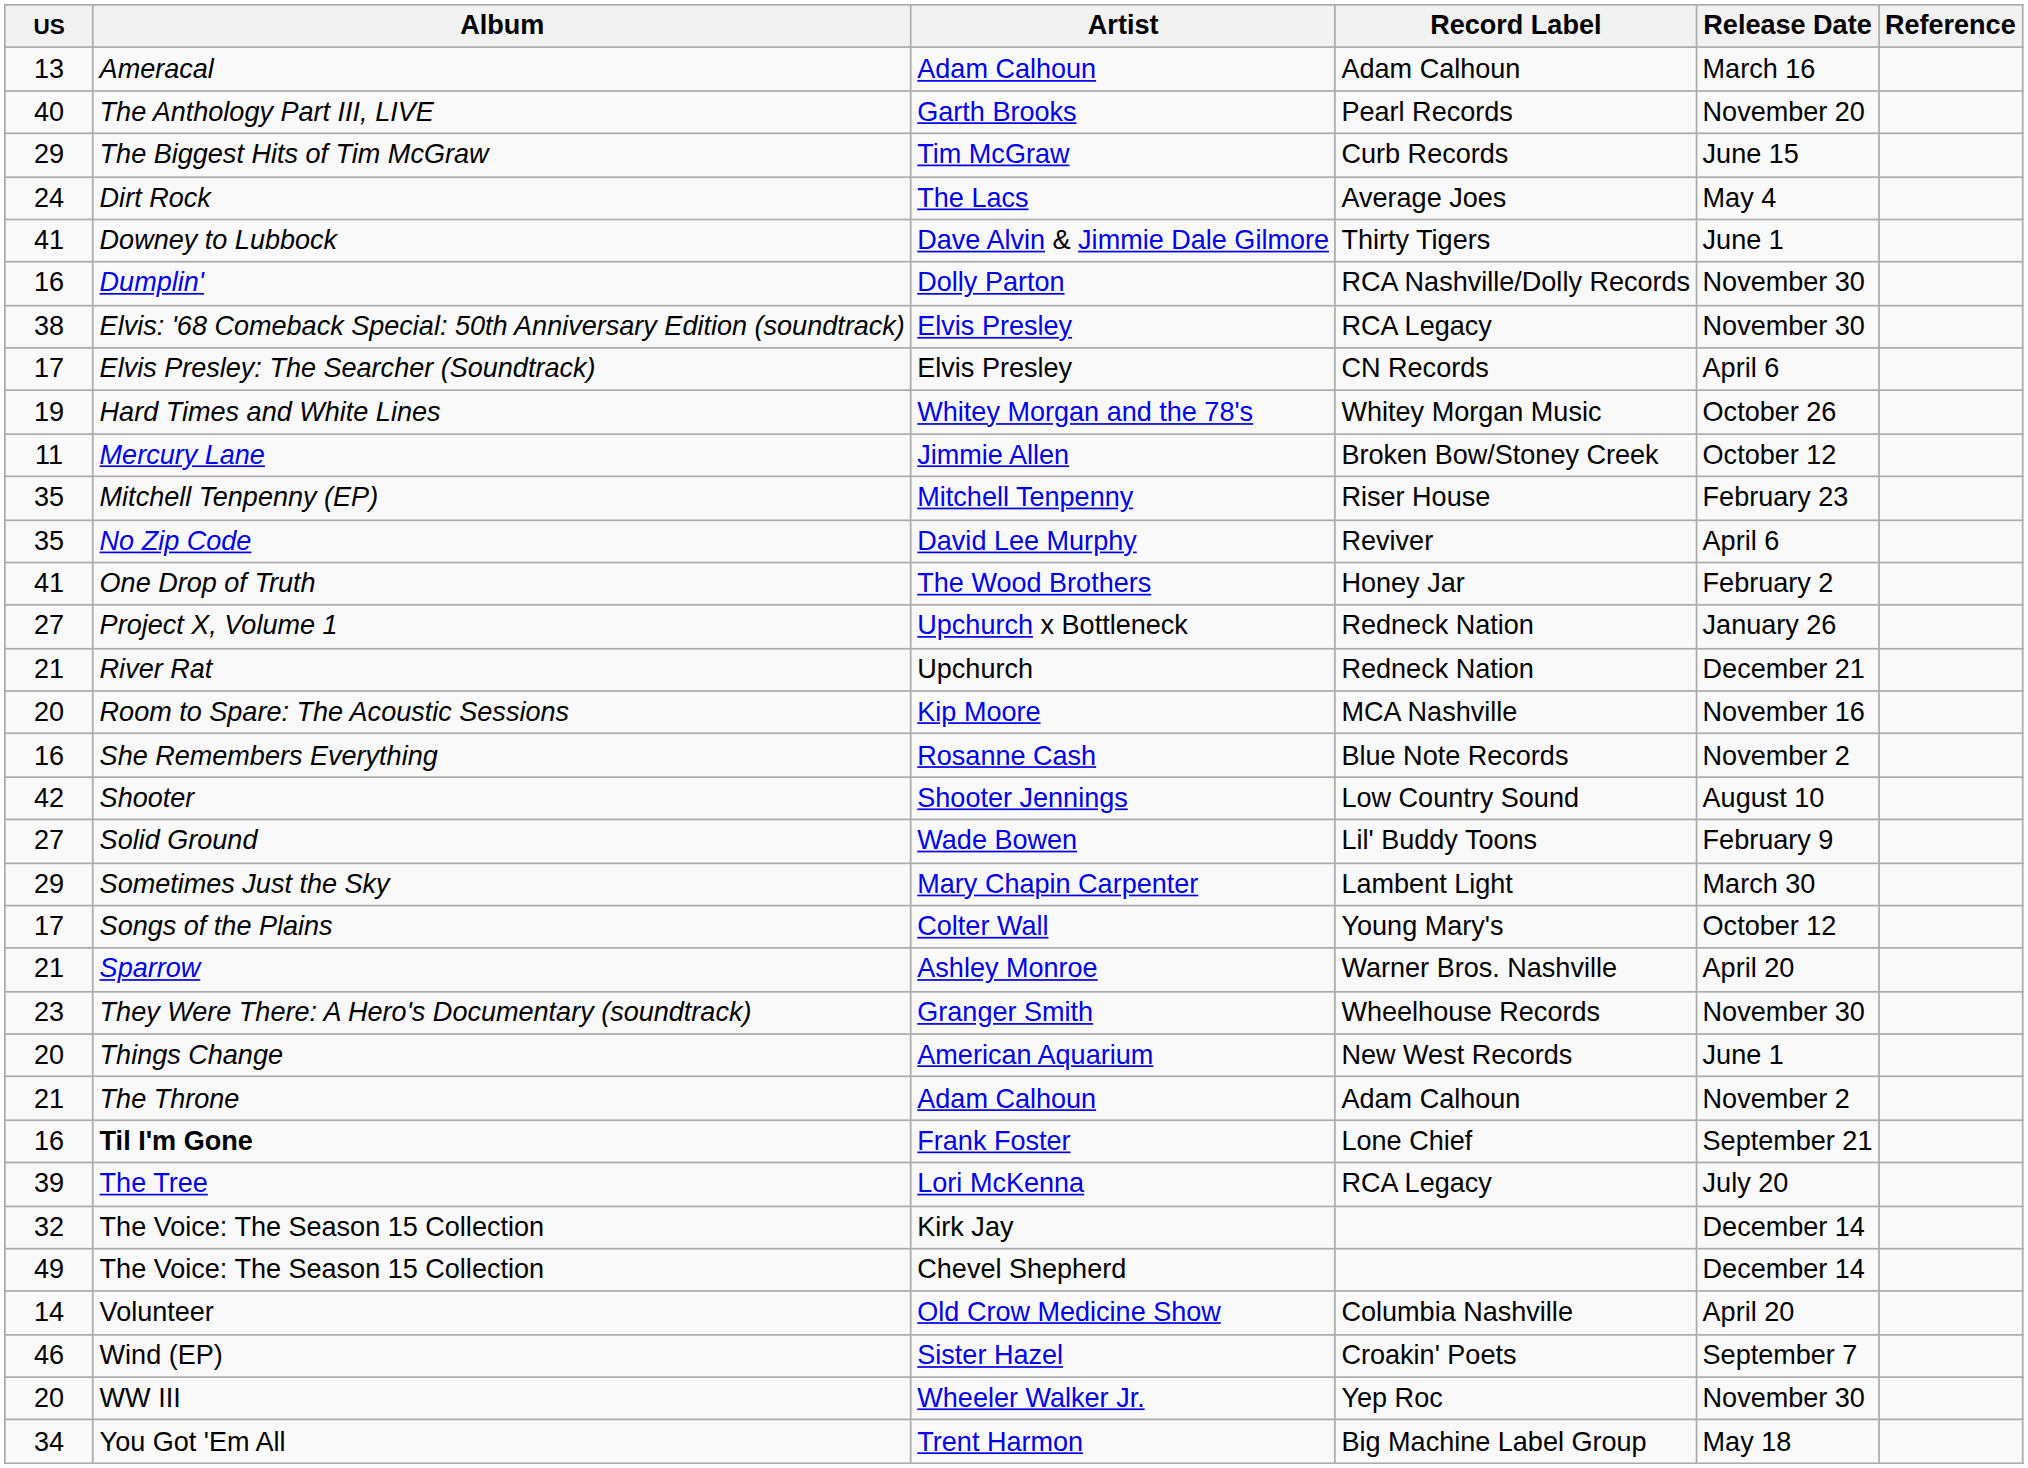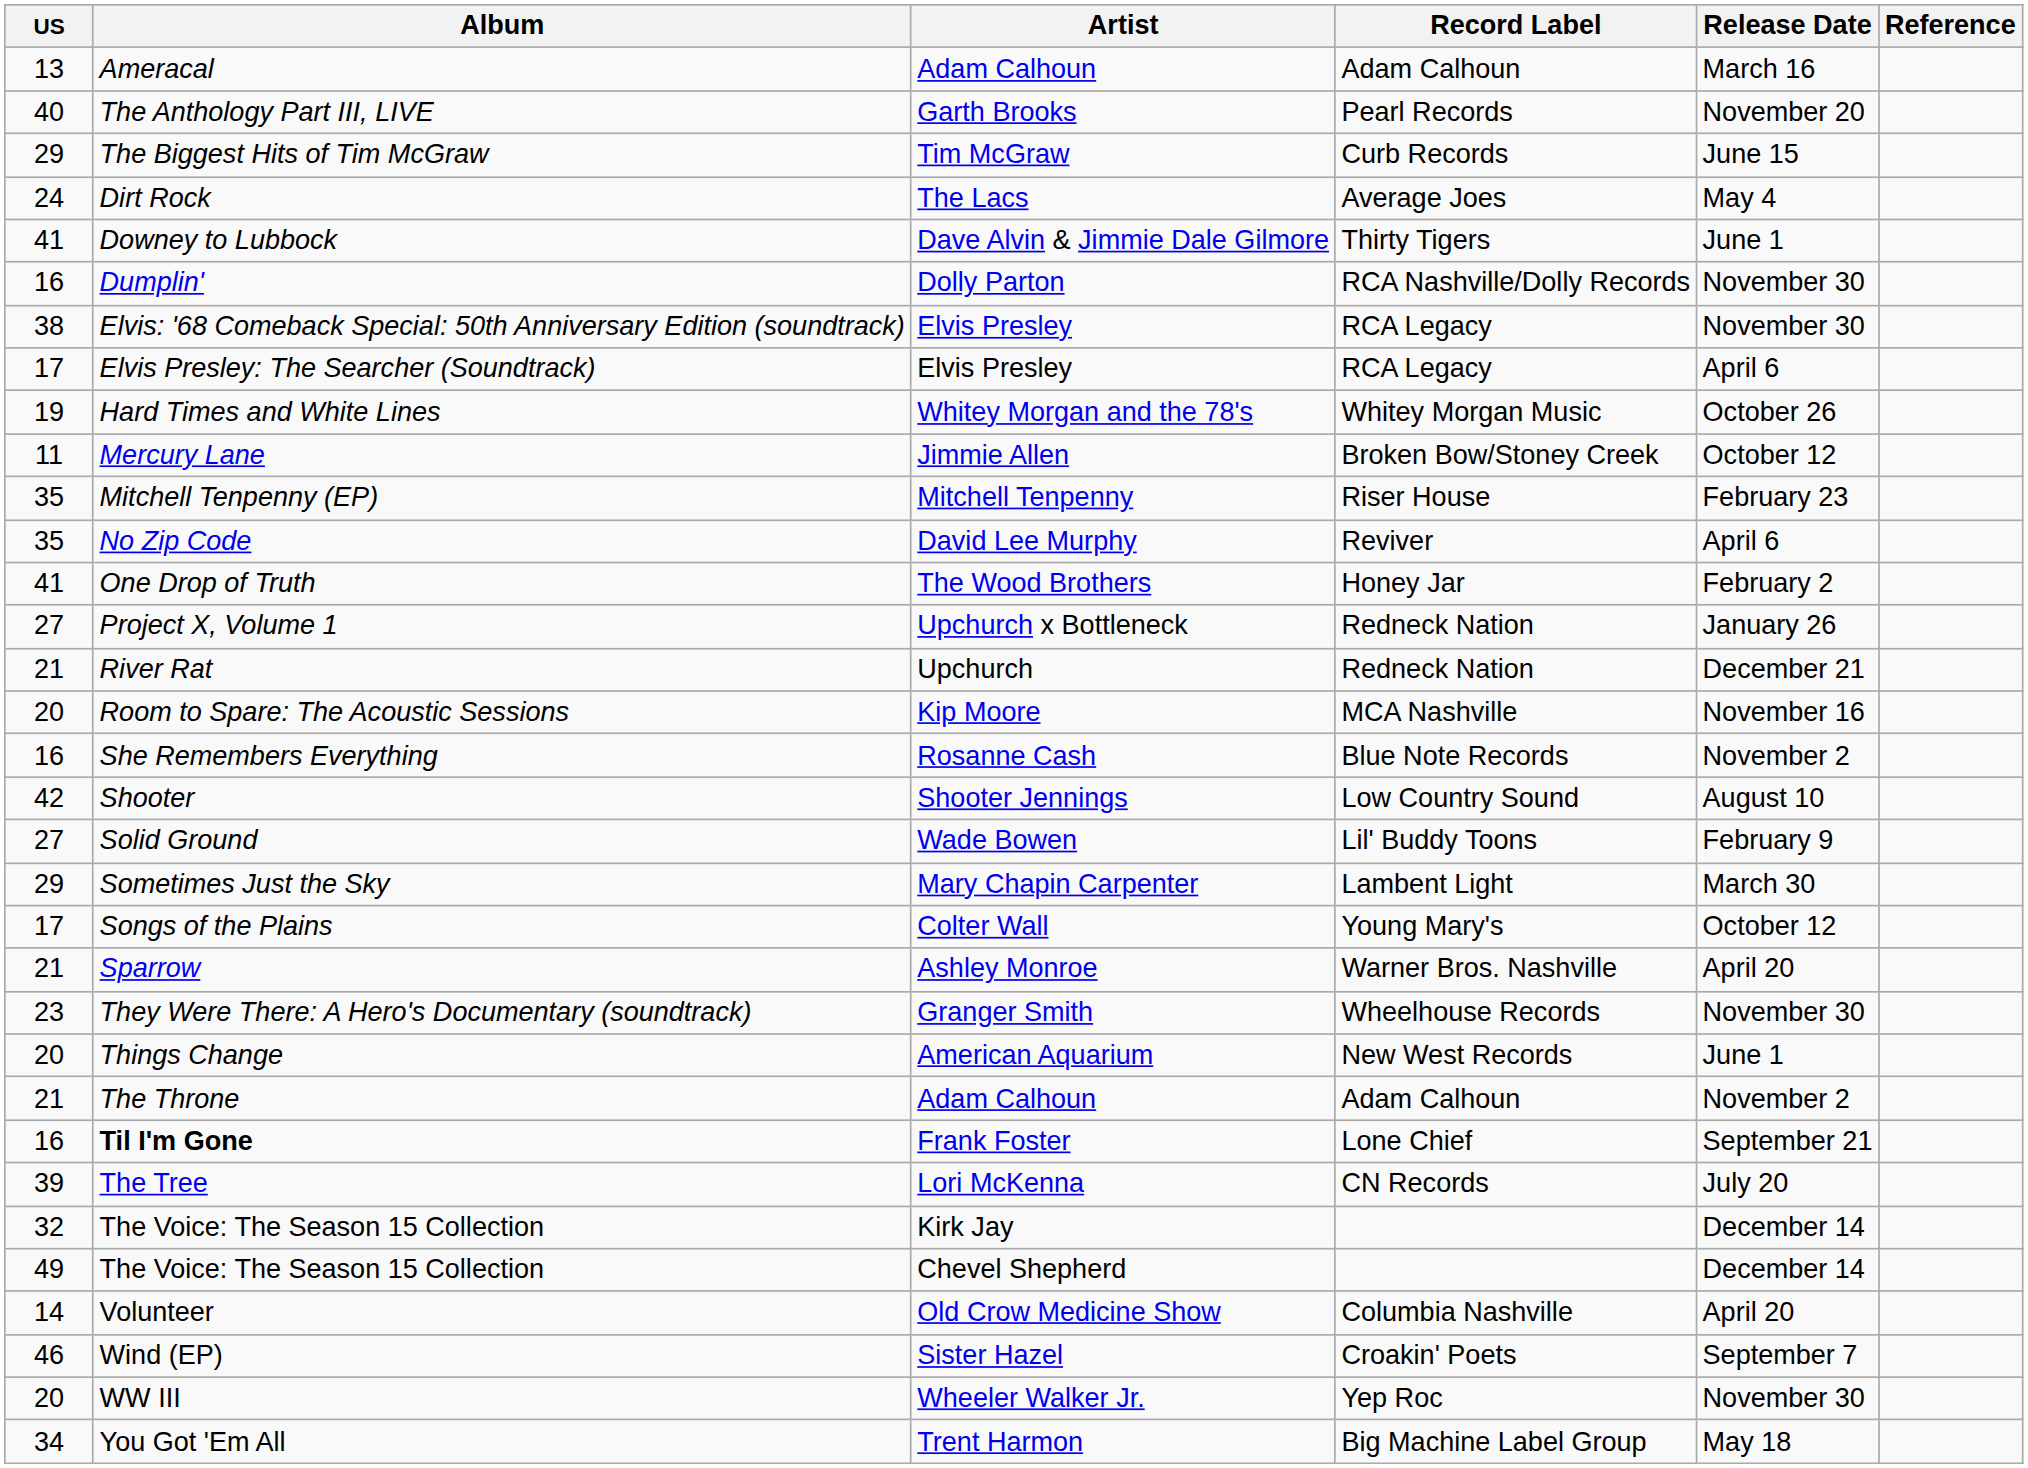Elvis Presley: The Searcher (Soundtrack) | Record Label: CN Records -> RCA Legacy
The Tree | Record Label: RCA Legacy -> CN Records
